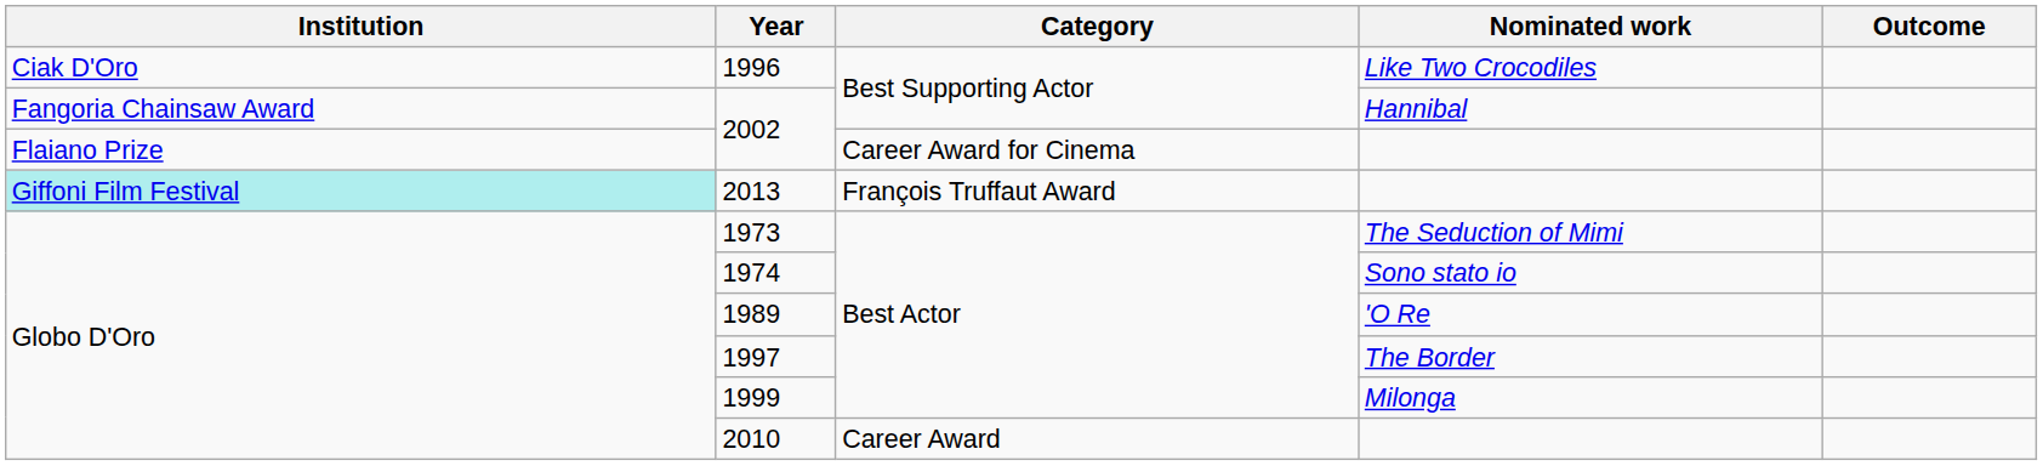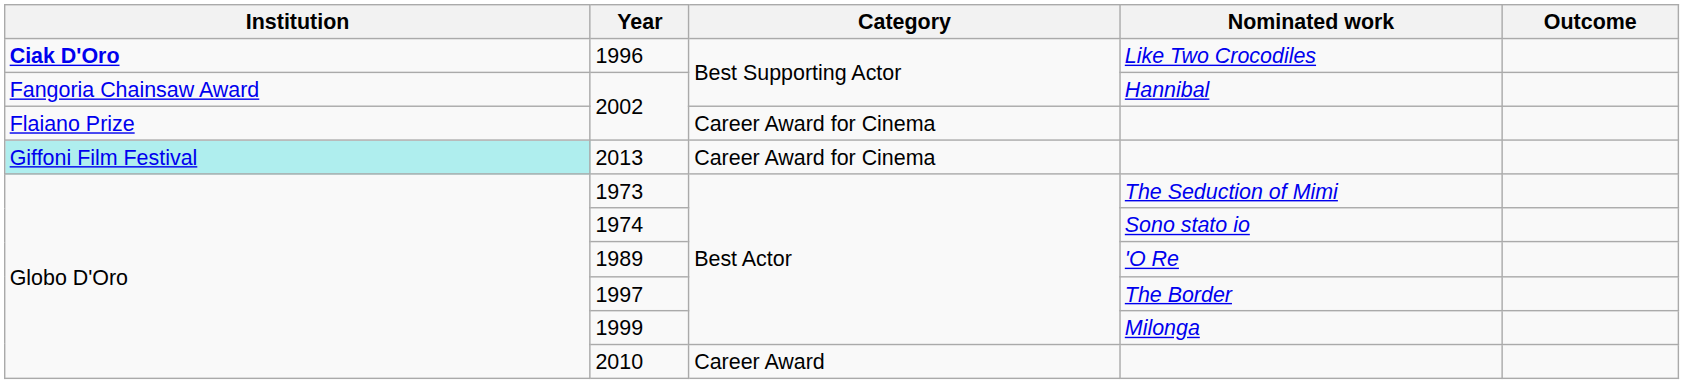1996 | Institution: normal -> bold
2013 | Category: François Truffaut Award -> Career Award for Cinema
